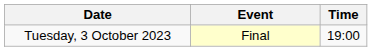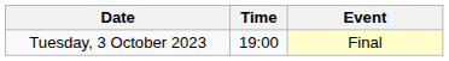columns swapped: Time <-> Event
